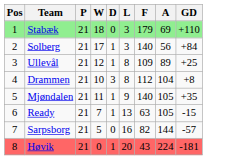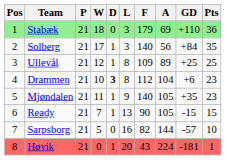+ column: Pts | 36 | 35 | 25 | 23 | 23 | 15 | 10 | 1
Drammen | D: normal -> bold
Drammen | GD: +8 -> +6
Ready | F: 63 -> 90
